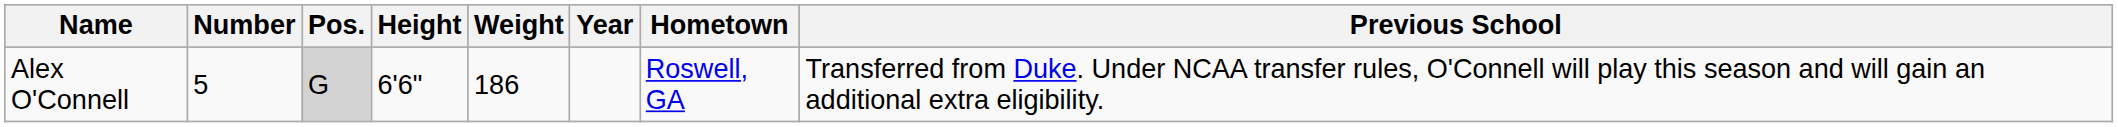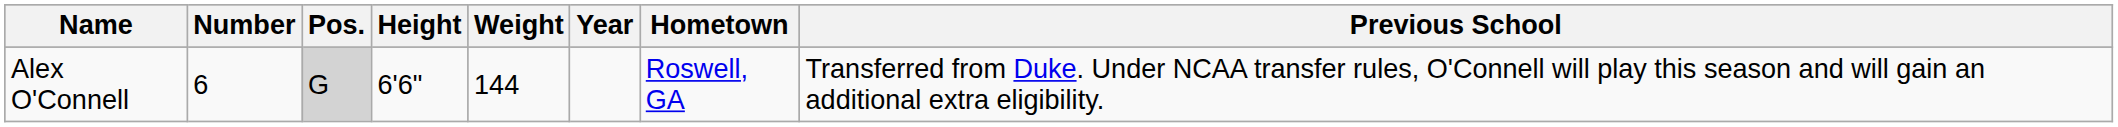Alex O'Connell | Number: 5 -> 6
Alex O'Connell | Weight: 186 -> 144
